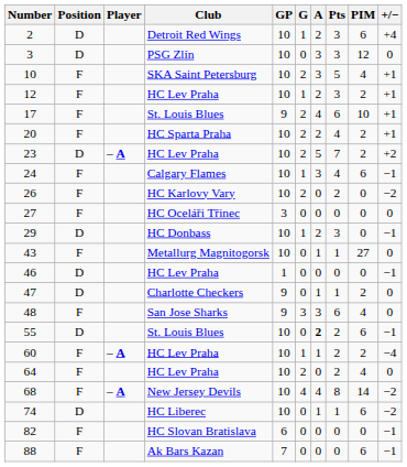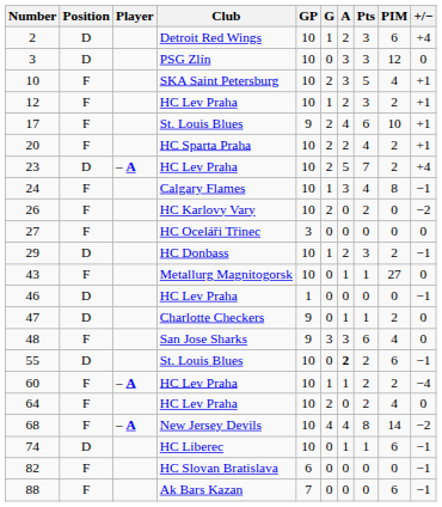23 | +/−: +2 -> +4
24 | PIM: 6 -> 8
29 | PIM: 0 -> 2
74 | +/−: −2 -> −1
